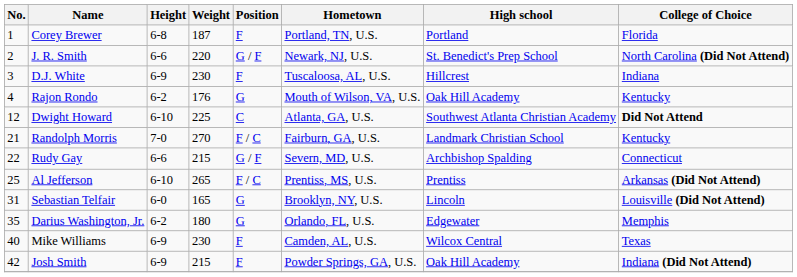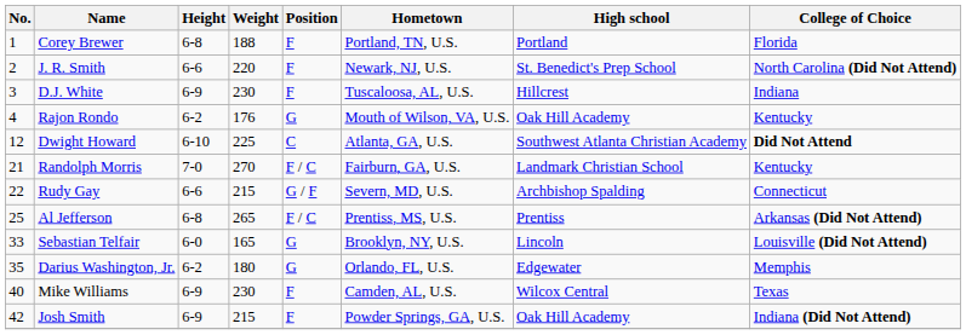Corey Brewer | Weight: 187 -> 188
J. R. Smith | Position: G / F -> F
Al Jefferson | Height: 6-10 -> 6-8
Sebastian Telfair | No.: 31 -> 33
